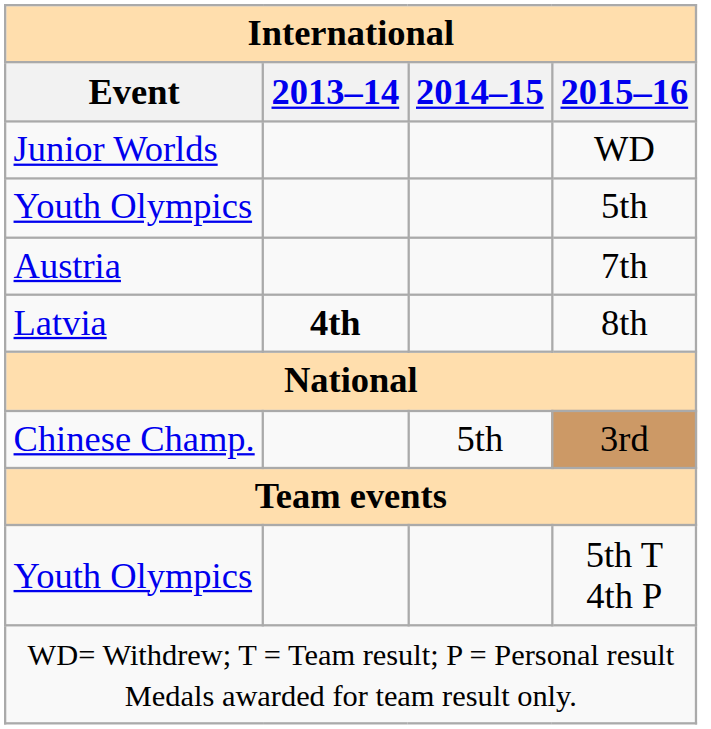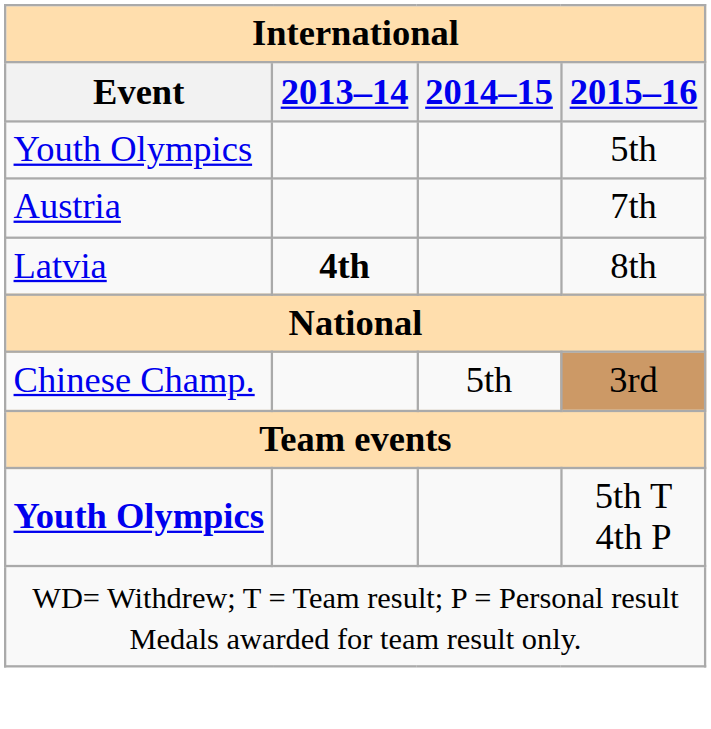- row: Junior Worlds | WD
5th T 4th P | Event: normal -> bold
